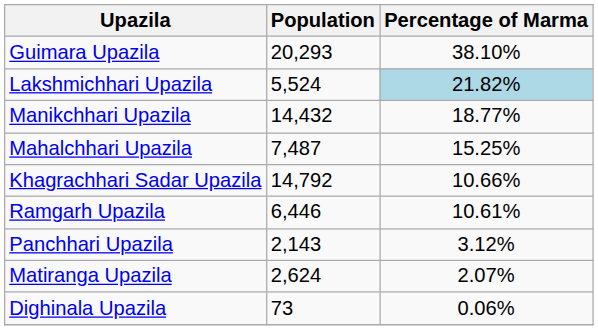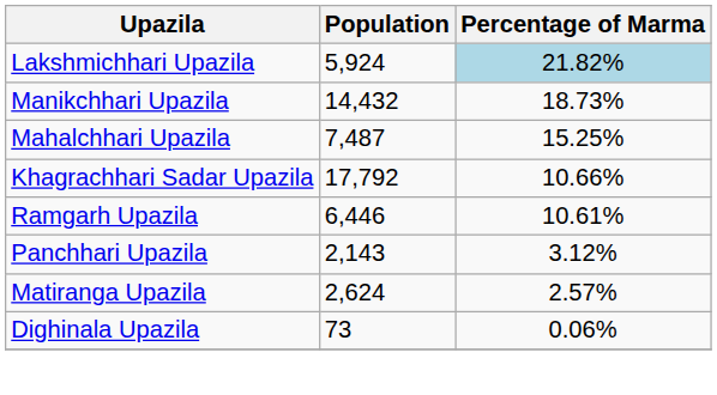- row: Guimara Upazila | 20,293 | 38.10%
Lakshmichhari Upazila | Population: 5,524 -> 5,924
Manikchhari Upazila | Percentage of Marma: 18.77% -> 18.73%
Khagrachhari Sadar Upazila | Population: 14,792 -> 17,792
Matiranga Upazila | Percentage of Marma: 2.07% -> 2.57%
